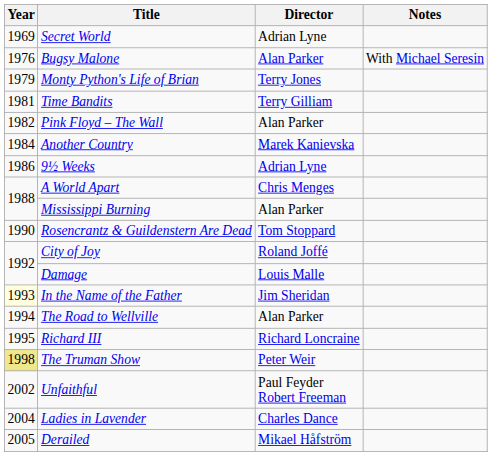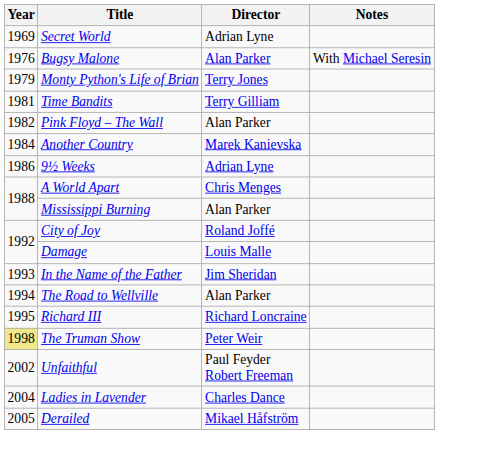- row: 1990 | Rosencrantz & Guildenstern Are Dead | Tom Stoppard
In the Name of the Father | Year: lightyellow background -> no background
